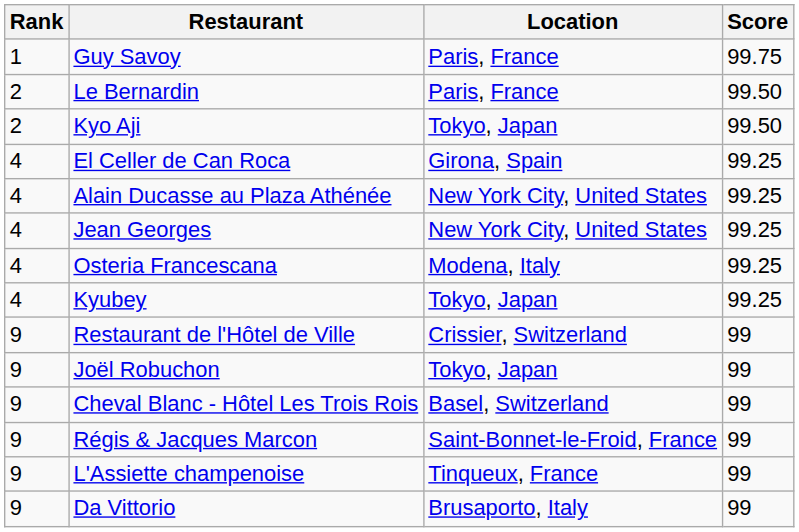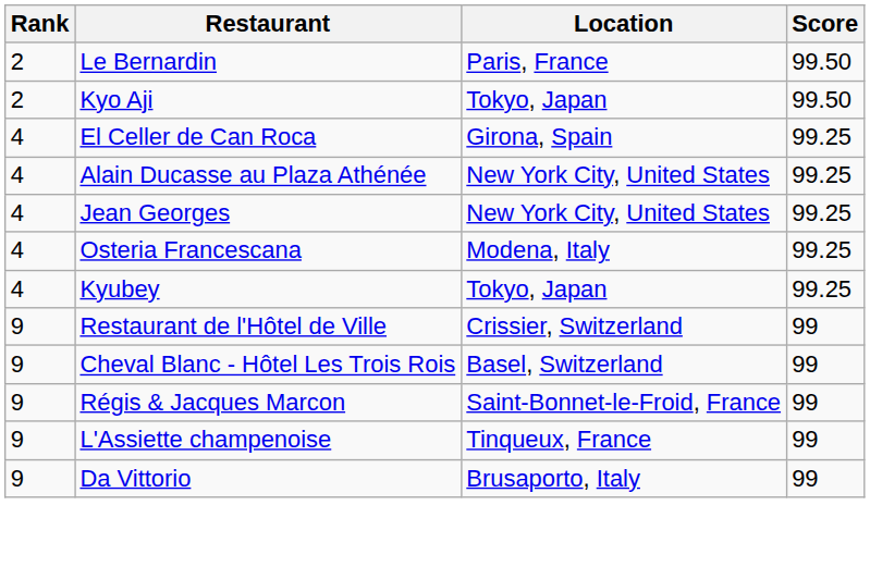- row: 1 | Guy Savoy | Paris, France | 99.75
- row: 9 | Joël Robuchon | Tokyo, Japan | 99
